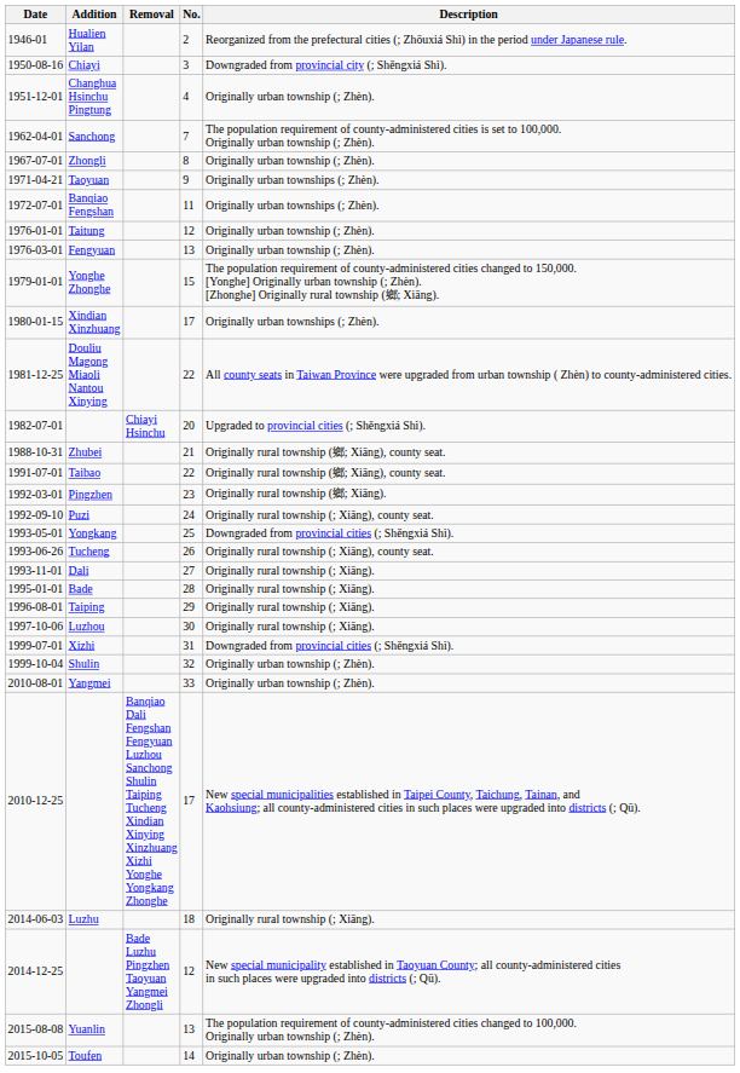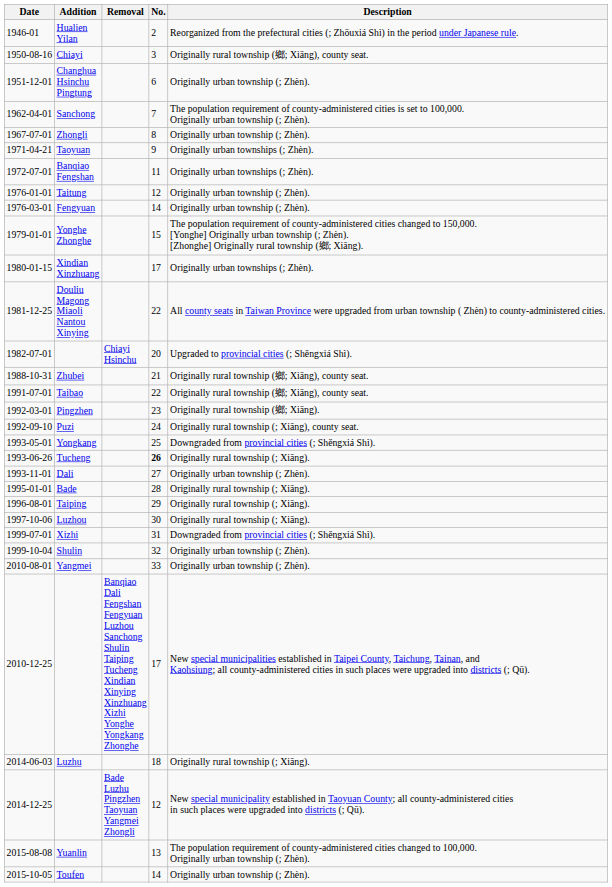Chiayi | Description: Downgraded from provincial city (; Shěngxiá Shì). -> Originally rural township (鄉; Xiāng), county seat.
Changhua Hsinchu Pingtung | No.: 4 -> 6
Fengyuan | No.: 13 -> 14
Tucheng | No.: normal -> bold
Tucheng | Description: Originally rural township (; Xiāng), county seat. -> Originally rural township (; Xiāng).
Dali | Description: Originally rural township (; Xiāng). -> Originally urban township (; Zhèn).
